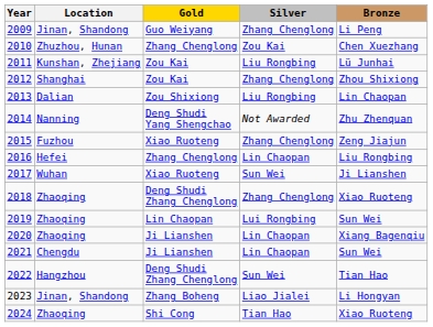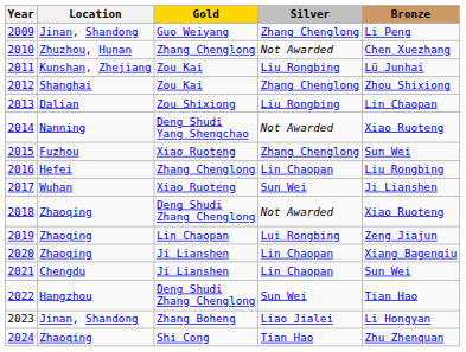2010 | Silver: Zou Kai -> Not Awarded
2014 | Bronze: Zhu Zhenquan -> Xiao Ruoteng
2015 | Bronze: Zeng Jiajun -> Sun Wei
2018 | Silver: Zhang Chenglong -> Not Awarded
2019 | Bronze: Sun Wei -> Zeng Jiajun
2024 | Bronze: Xiao Ruoteng -> Zhu Zhenquan
